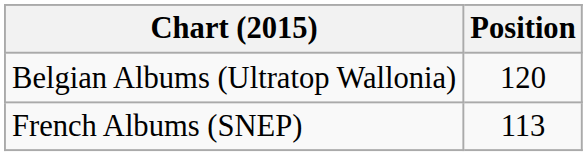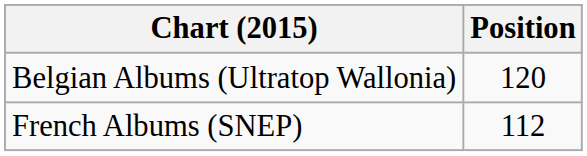French Albums (SNEP) | Position: 113 -> 112
